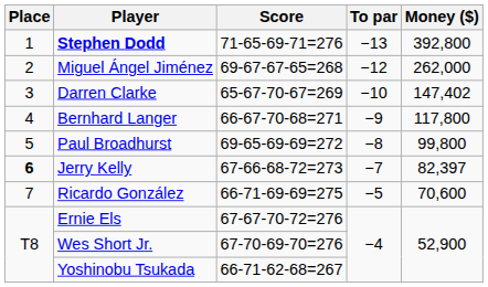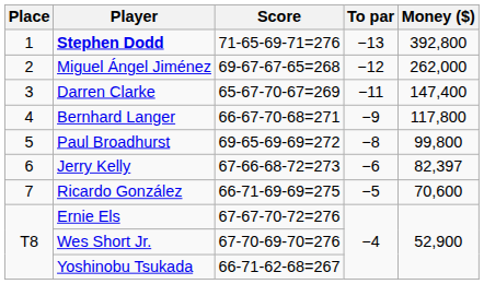Darren Clarke | To par: −10 -> −11
Darren Clarke | Money ($): 147,402 -> 147,400
Jerry Kelly | Place: bold -> normal
Jerry Kelly | To par: −7 -> −6
